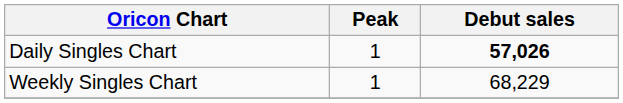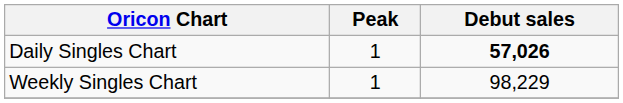Weekly Singles Chart | Debut sales: 68,229 -> 98,229
